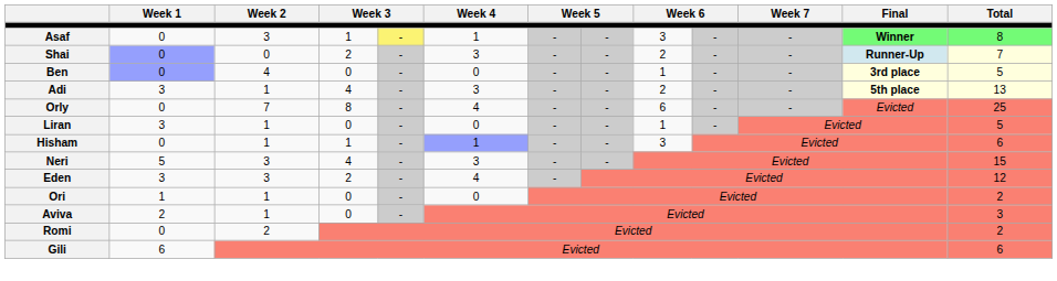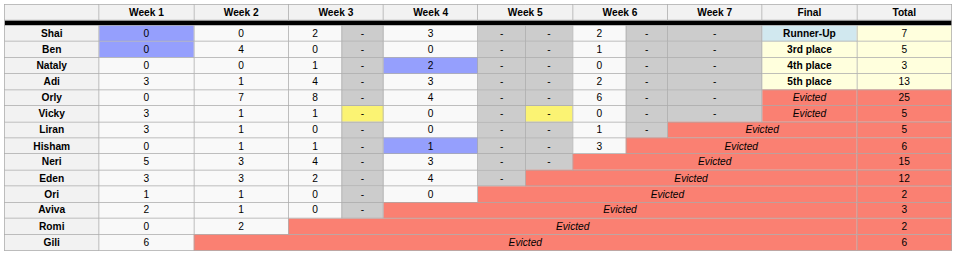- row: Asaf | 0 | 3 | 1 | - | 1 | - | - | 3 | - | - | Winner | 8
+ row: Nataly | 0 | 0 | 1 | - | 2 | - | - | 0 | - | - | 4th place | 3
+ row: Vicky | 3 | 1 | 1 | - | 0 | - | - | 0 | - | - | Evicted | 5
